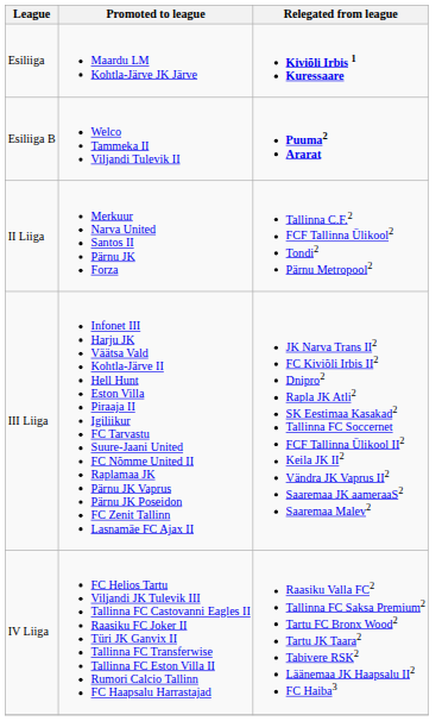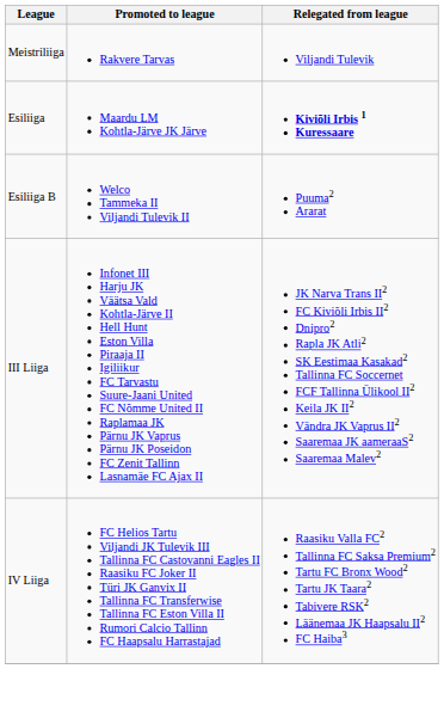+ row: Meistriliiga | Rakvere Tarvas | Viljandi Tulevik
Esiliiga B | Relegated from league: bold -> normal
- row: II Liiga | Merkuur Narva United Santos II Pärnu JK Forza | Tallinna C.F.2 FCF Tallinna Ülikool2 Tondi2 Pärnu Metropool2
